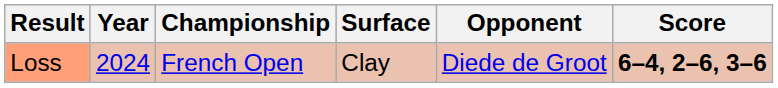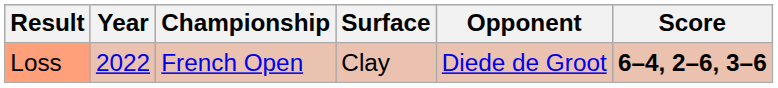Loss | Year: 2024 -> 2022
